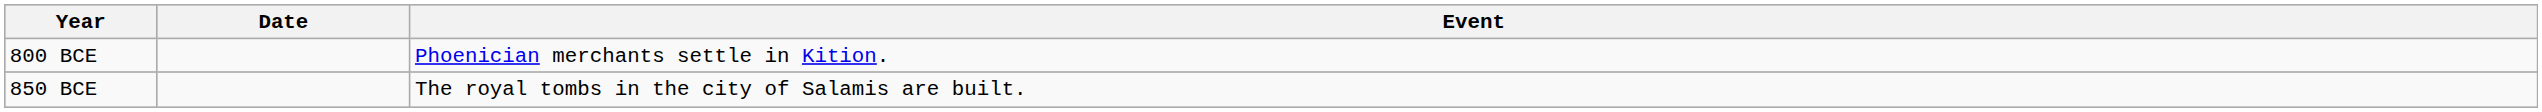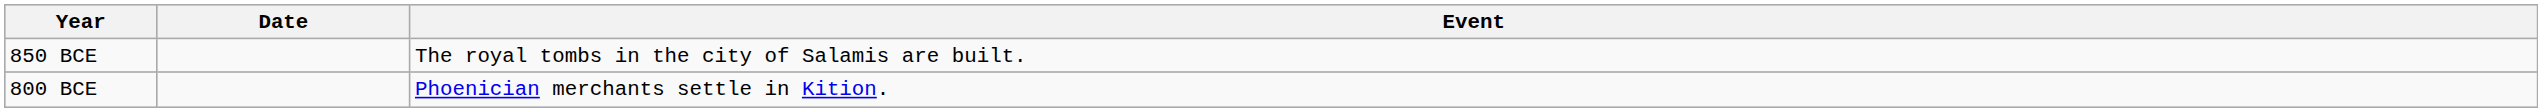rows swapped: 850 BCE <-> 800 BCE
